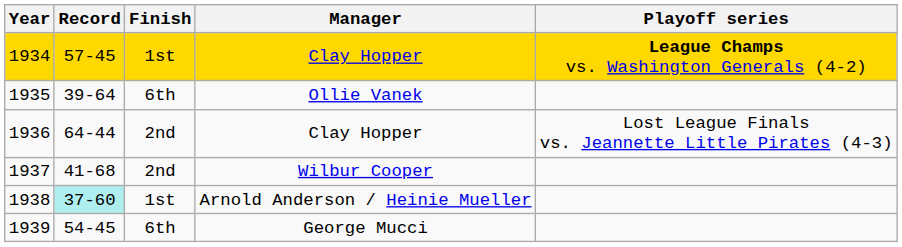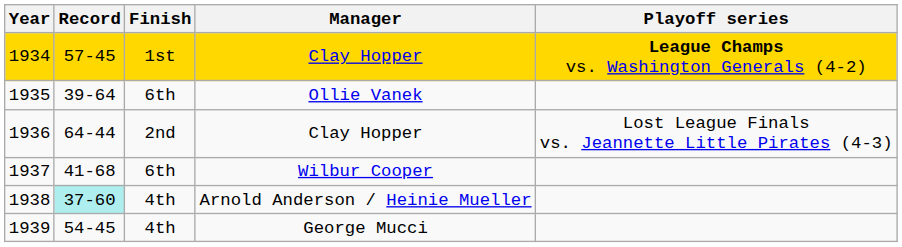1937 | Finish: 2nd -> 6th
1938 | Finish: 1st -> 4th
1939 | Finish: 6th -> 4th
